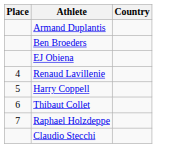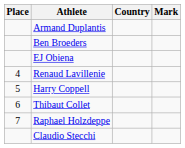+ column: Mark
